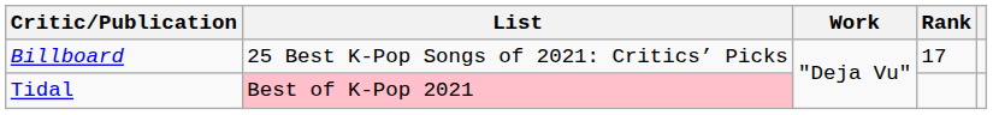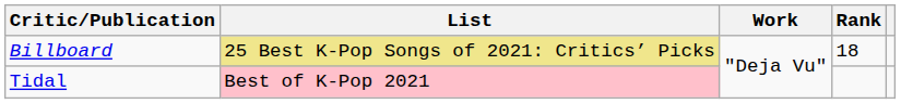Billboard | List: no background -> khaki background
Billboard | Rank: 17 -> 18
